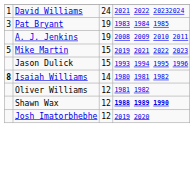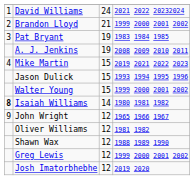+ row: 2 | Brandon Lloyd | 21 | 1999 2000 2001 2002
Mike Martin | column 1: 5 -> 4
+ row: Walter Young | 15 | 1999 2000 2001 2002
+ row: 9 | John Wright | 12 | 1965 1966 1967
Shawn Wax | column 4: bold -> normal
+ row: Greg Lewis | 12 | 1999 2000 2001 2002
